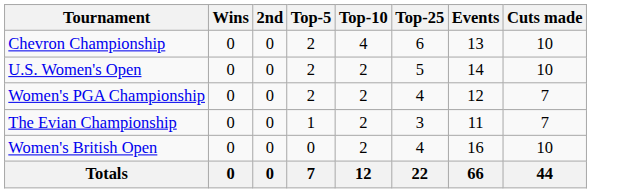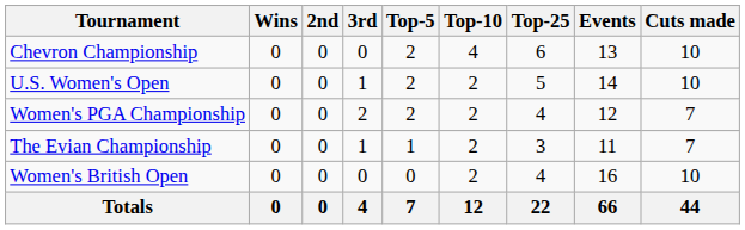+ column: 3rd | 0 | 1 | 2 | 1 | 0 | 4
